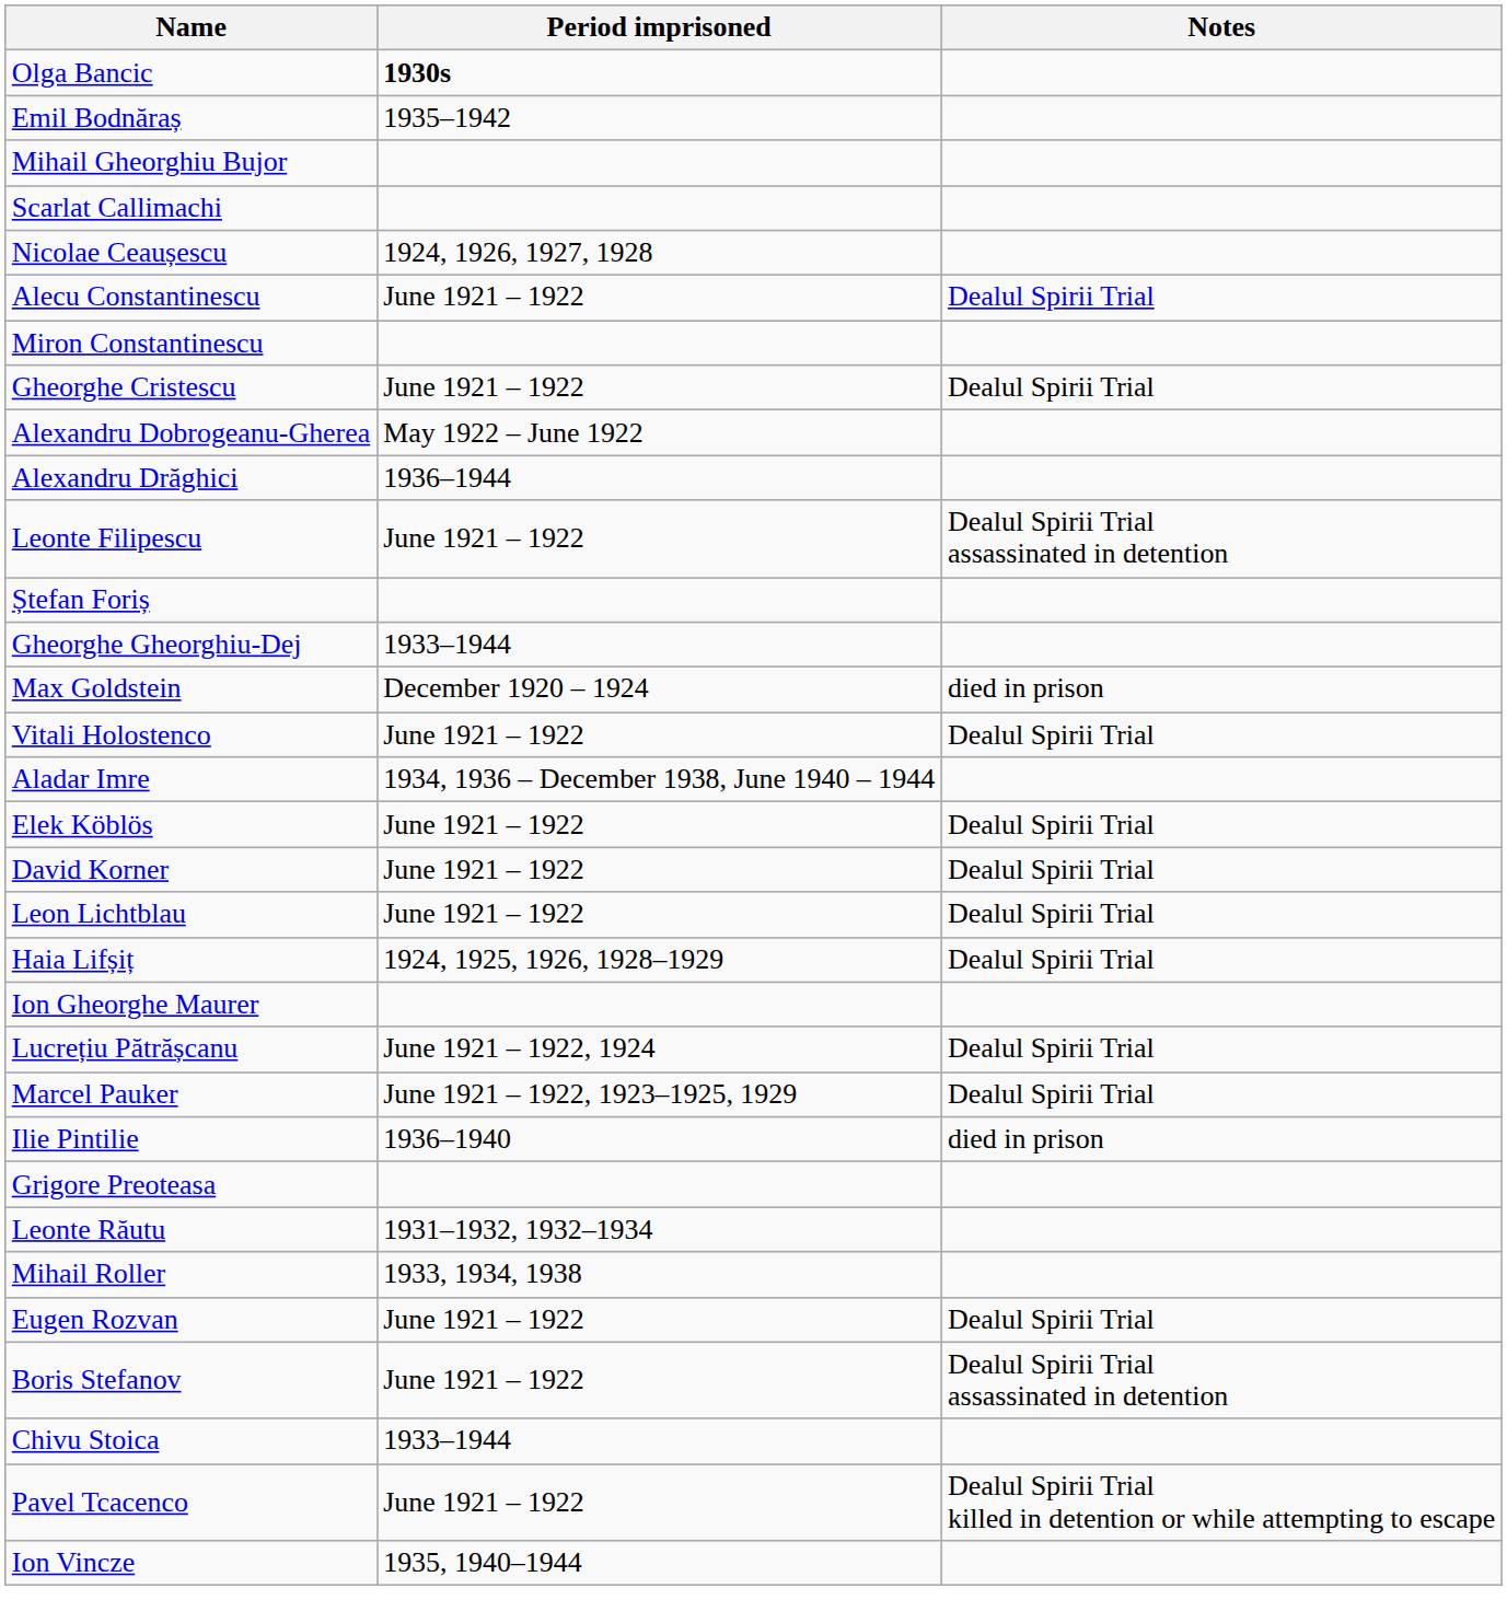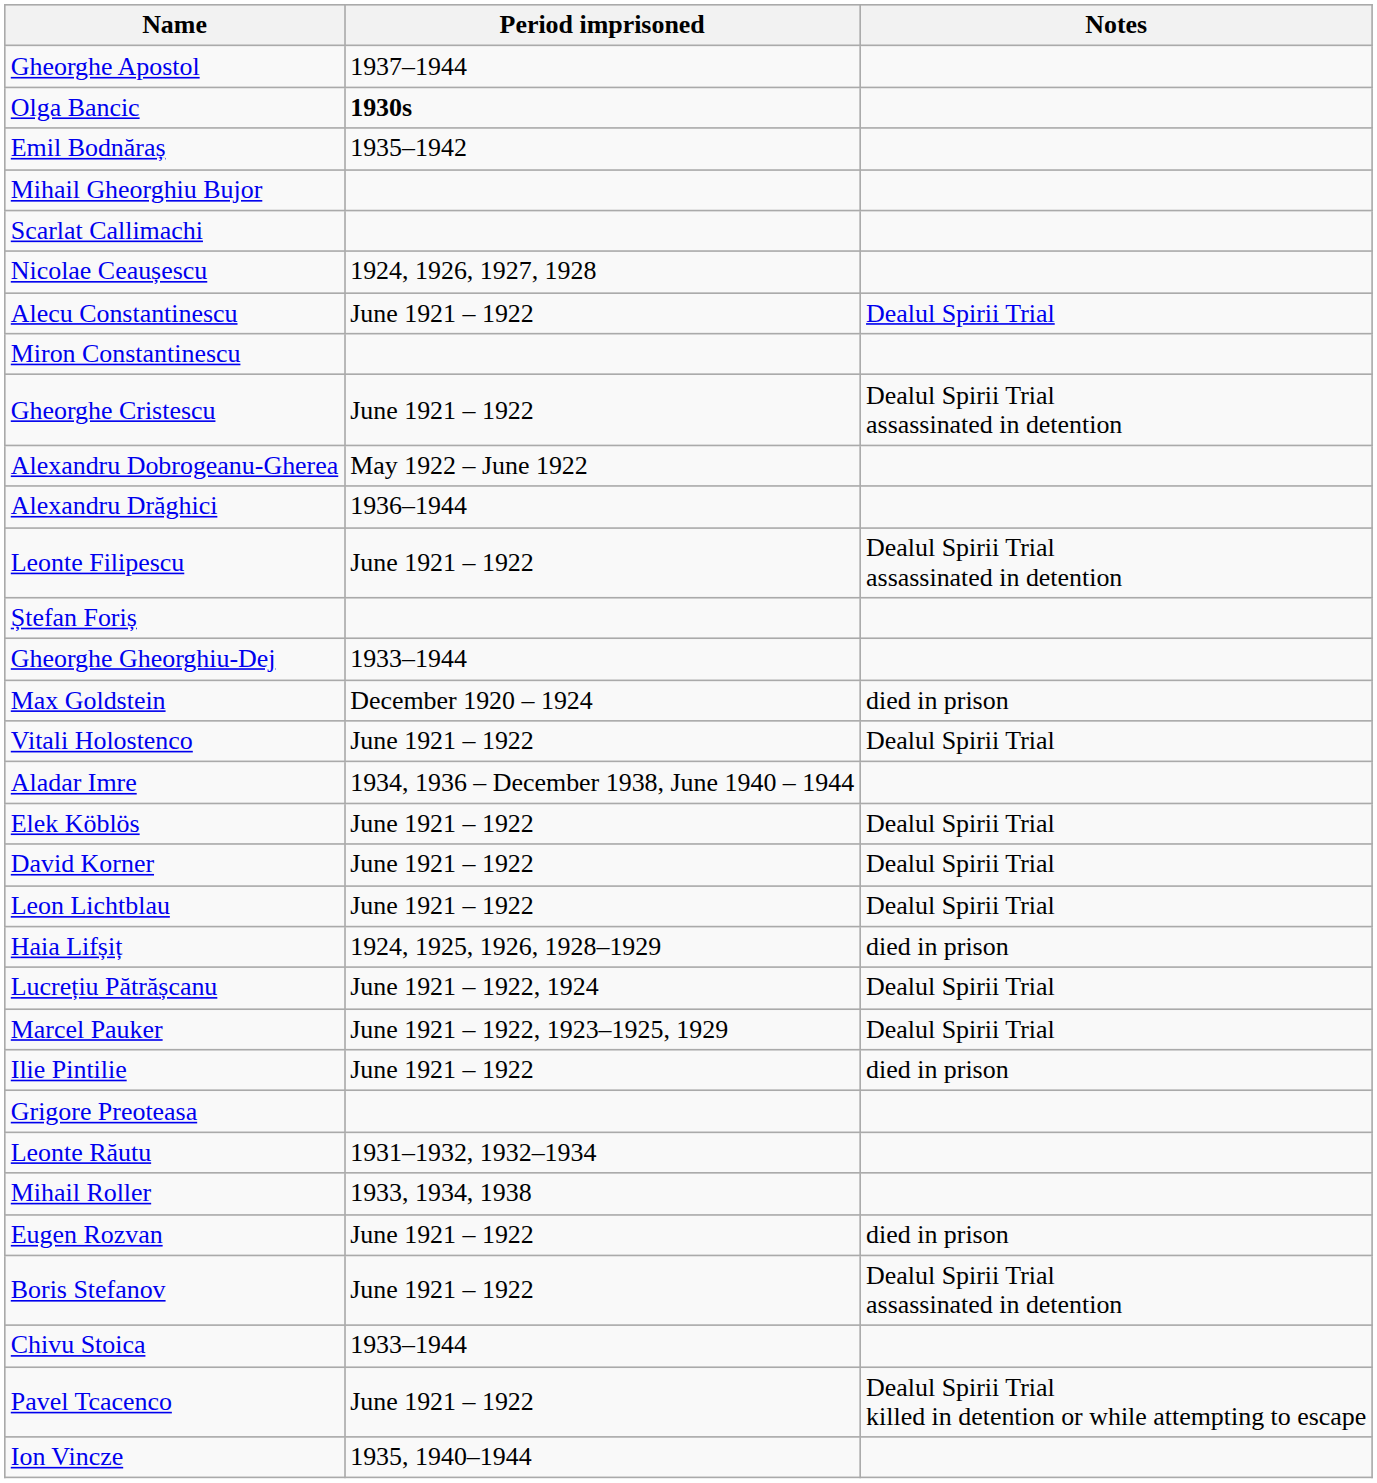+ row: Gheorghe Apostol | 1937–1944
Gheorghe Cristescu | Notes: Dealul Spirii Trial -> Dealul Spirii Trial assassinated in detention
Haia Lifșiț | Notes: Dealul Spirii Trial -> died in prison
- row: Ion Gheorghe Maurer
Ilie Pintilie | Period imprisoned: 1936–1940 -> June 1921 – 1922
Eugen Rozvan | Notes: Dealul Spirii Trial -> died in prison
